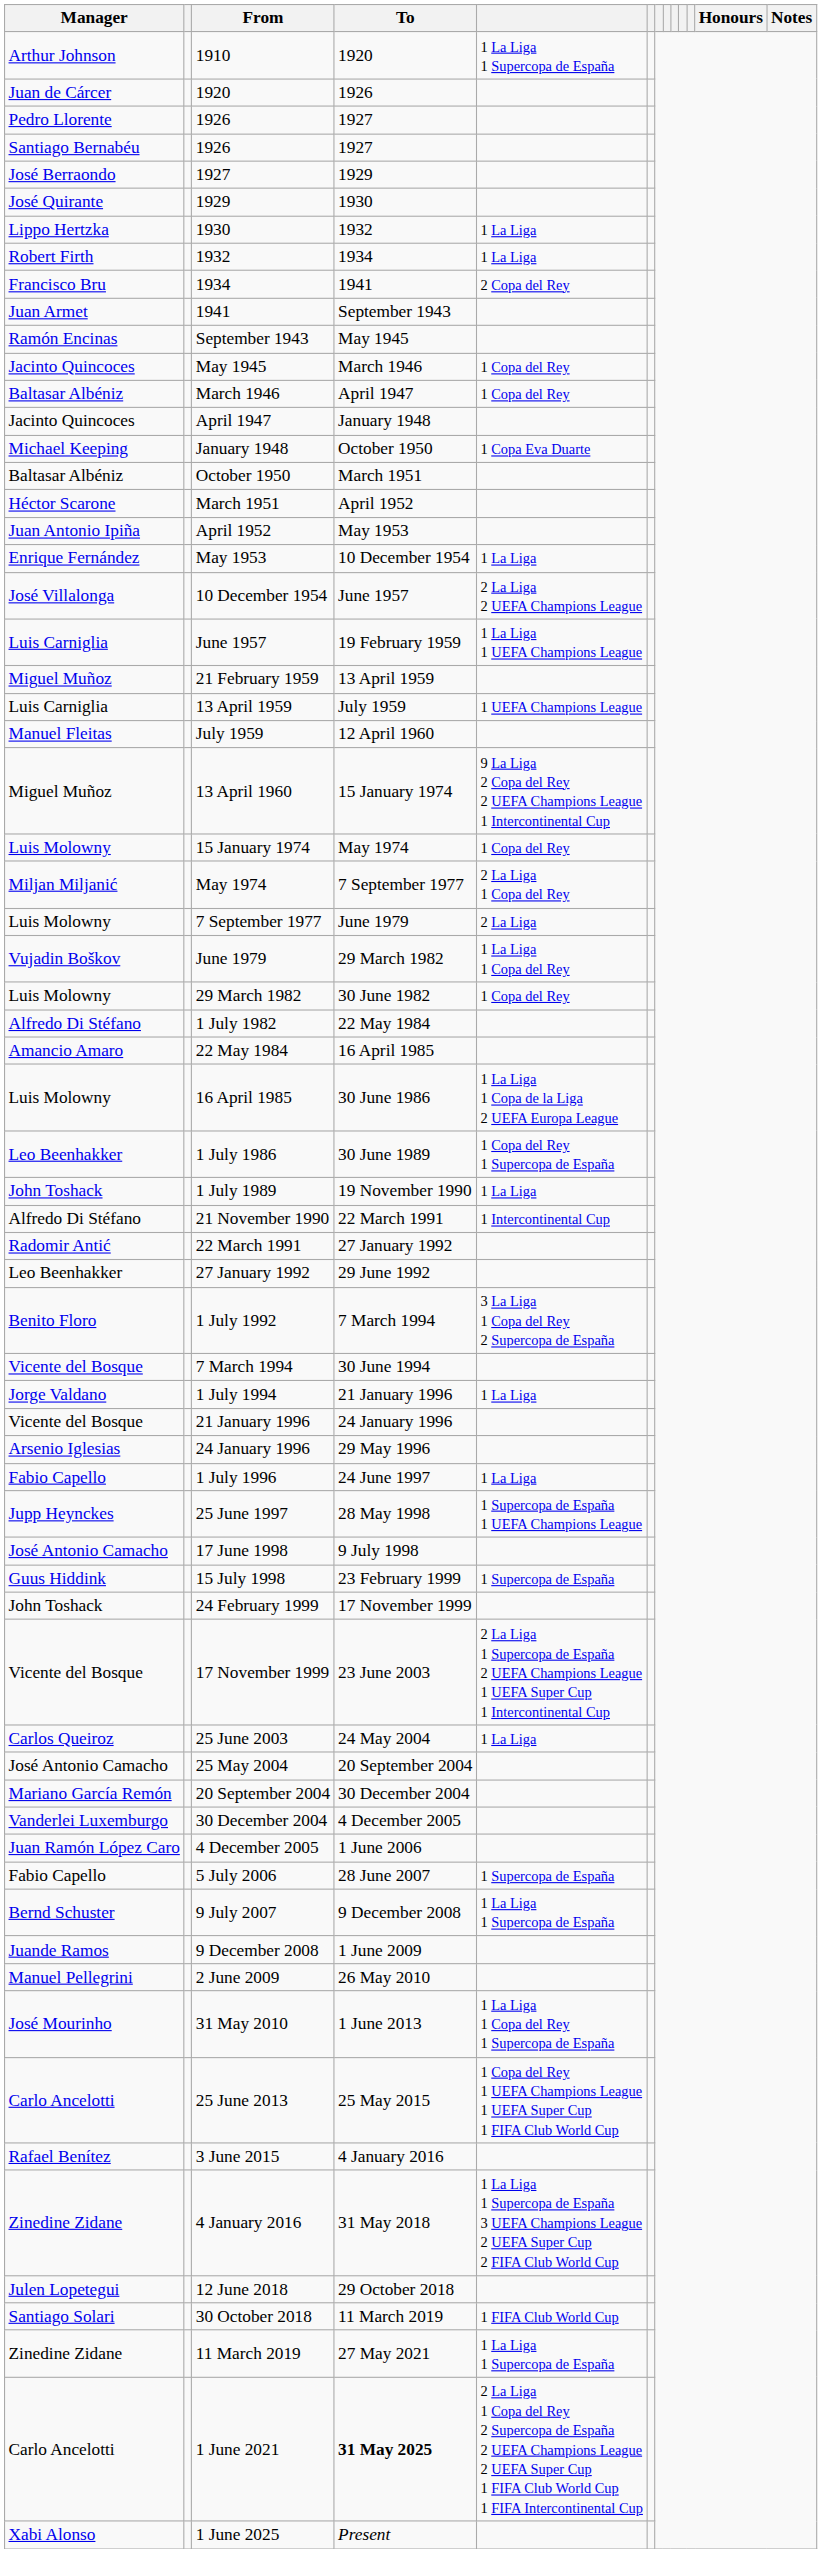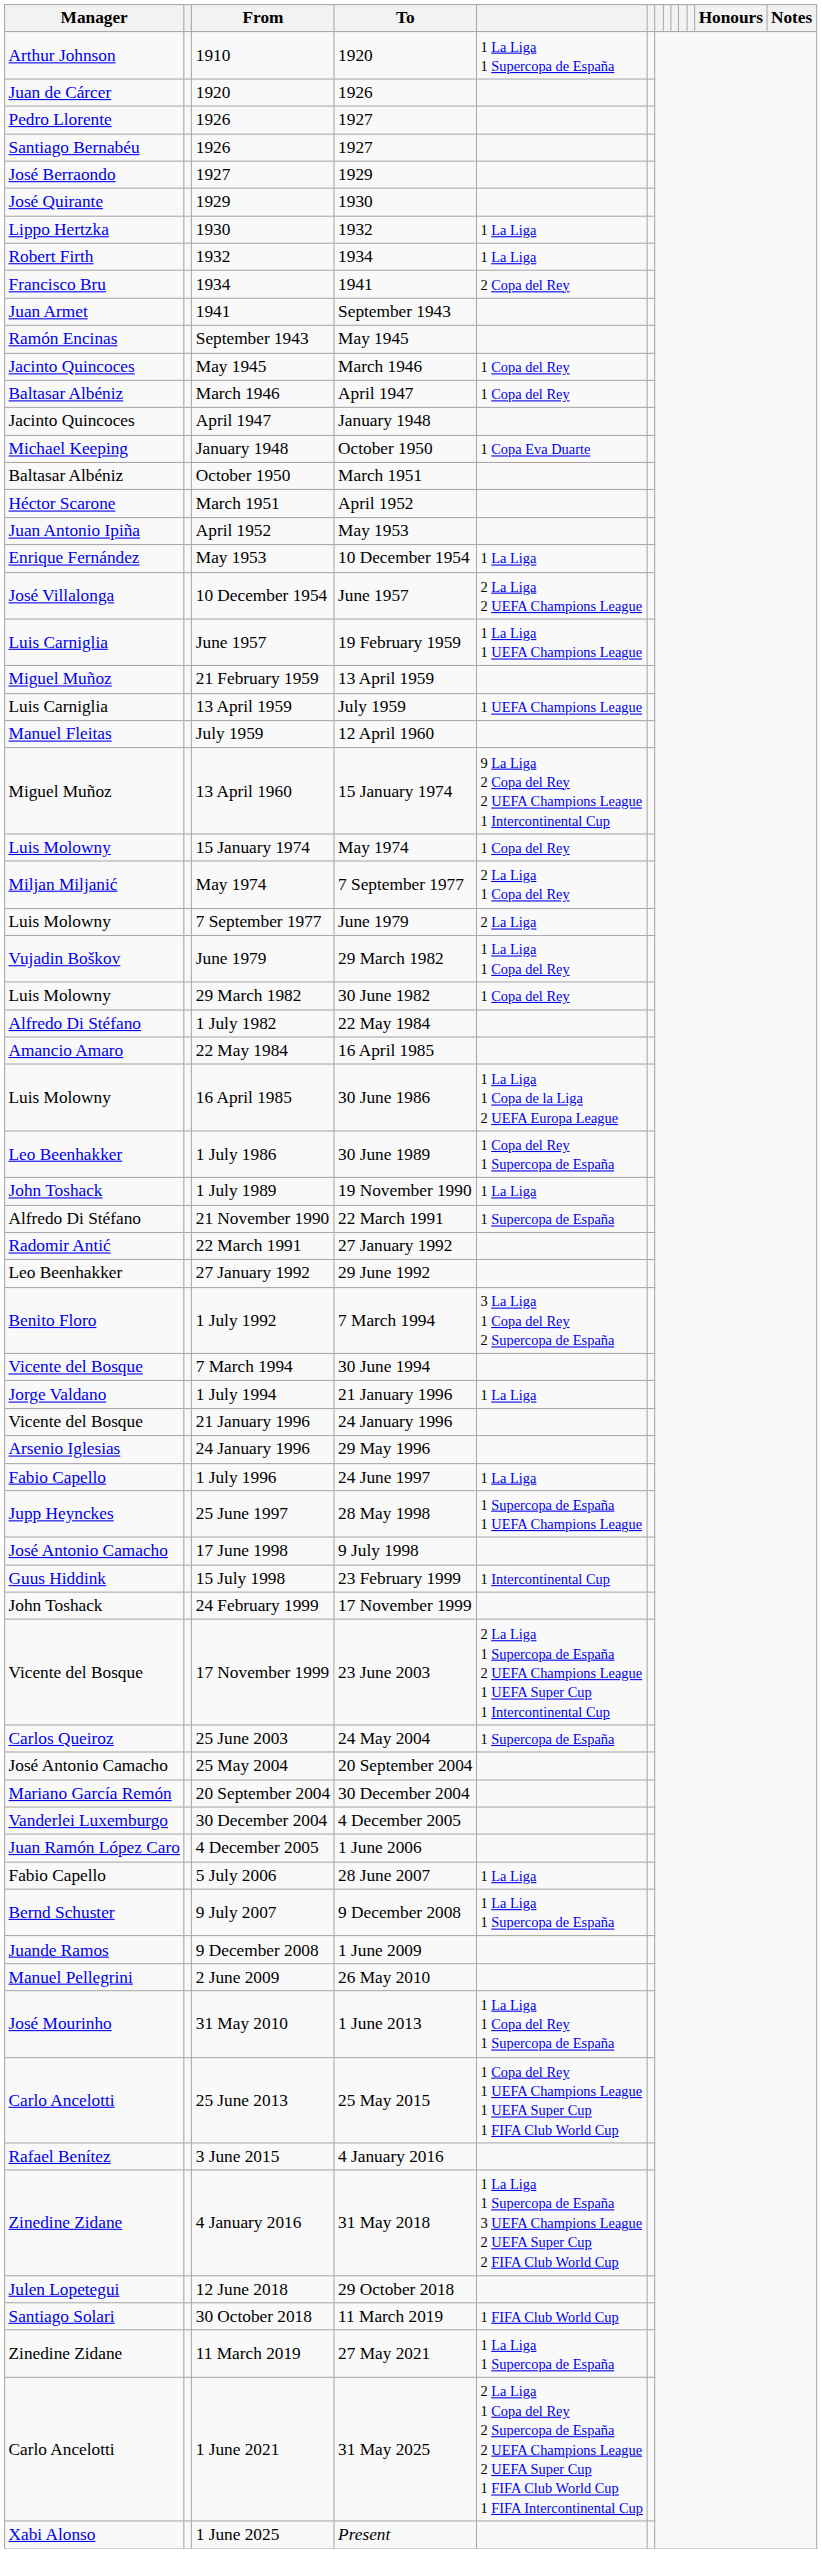21 November 1990 | column 5: 1 Intercontinental Cup -> 1 Supercopa de España
15 July 1998 | column 5: 1 Supercopa de España -> 1 Intercontinental Cup
25 June 2003 | column 5: 1 La Liga -> 1 Supercopa de España
5 July 2006 | column 5: 1 Supercopa de España -> 1 La Liga
1 June 2021 | To: bold -> normal
